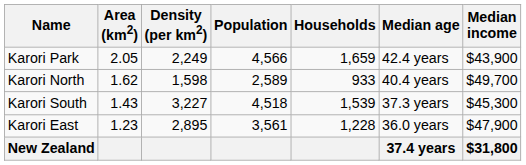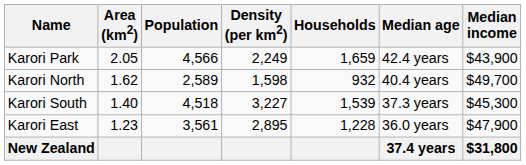columns swapped: Population <-> Density (per km2)
Karori North | Households: 933 -> 932
Karori South | Area (km2): 1.43 -> 1.40
